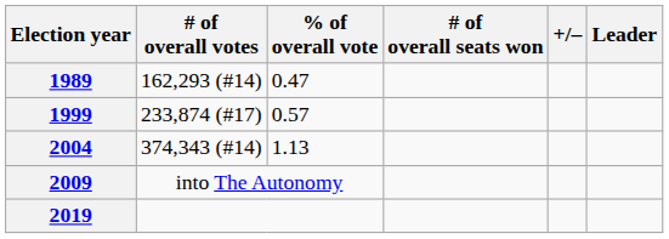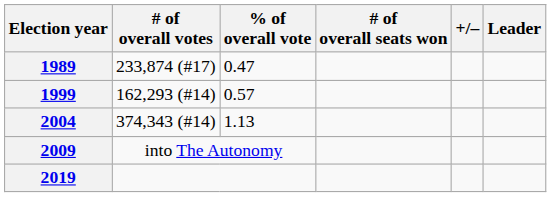1989 | # of overall votes: 162,293 (#14) -> 233,874 (#17)
1999 | # of overall votes: 233,874 (#17) -> 162,293 (#14)
